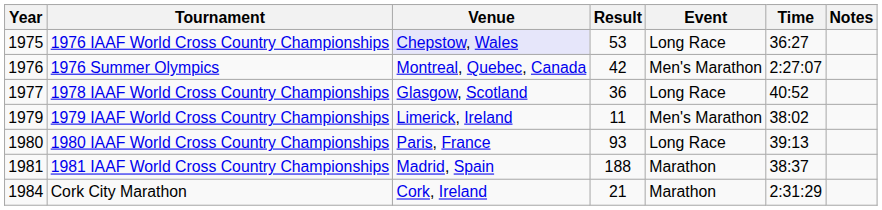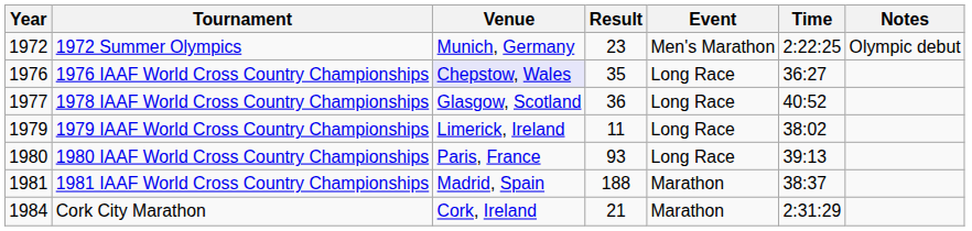+ row: 1972 | 1972 Summer Olympics | Munich, Germany | 23 | Men's Marathon | 2:22:25 | Olympic debut
1976 IAAF World Cross Country Championships | Year: 1975 -> 1976
1976 IAAF World Cross Country Championships | Result: 53 -> 35
- row: 1976 | 1976 Summer Olympics | Montreal, Quebec, Canada | 42 | Men's Marathon | 2:27:07
1979 IAAF World Cross Country Championships | Event: Men's Marathon -> Long Race
